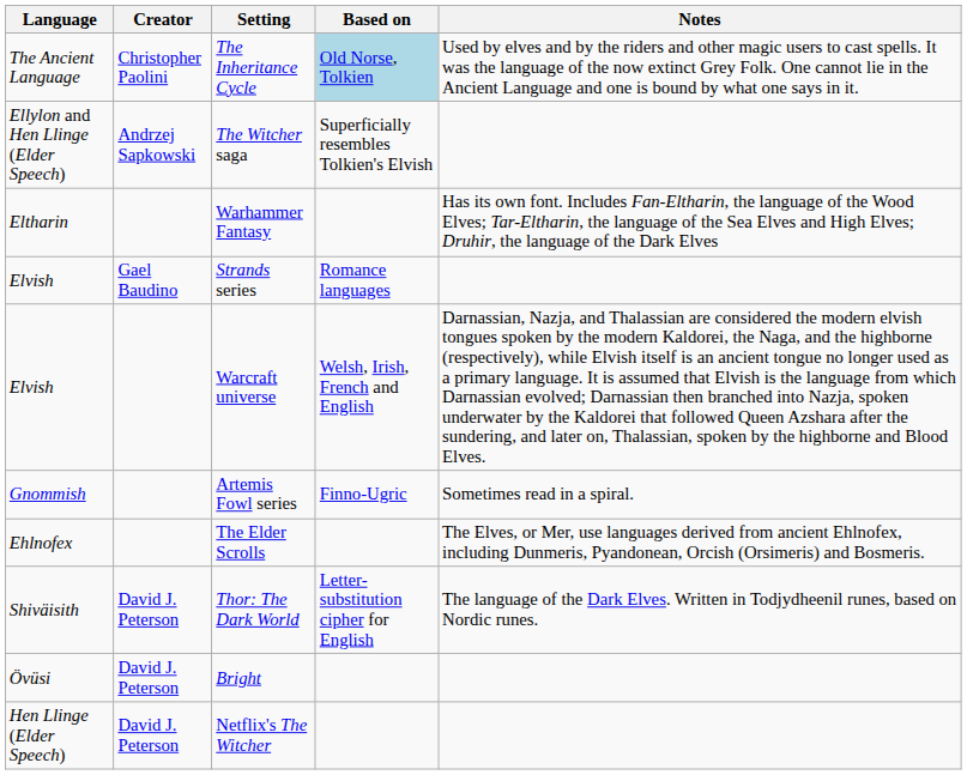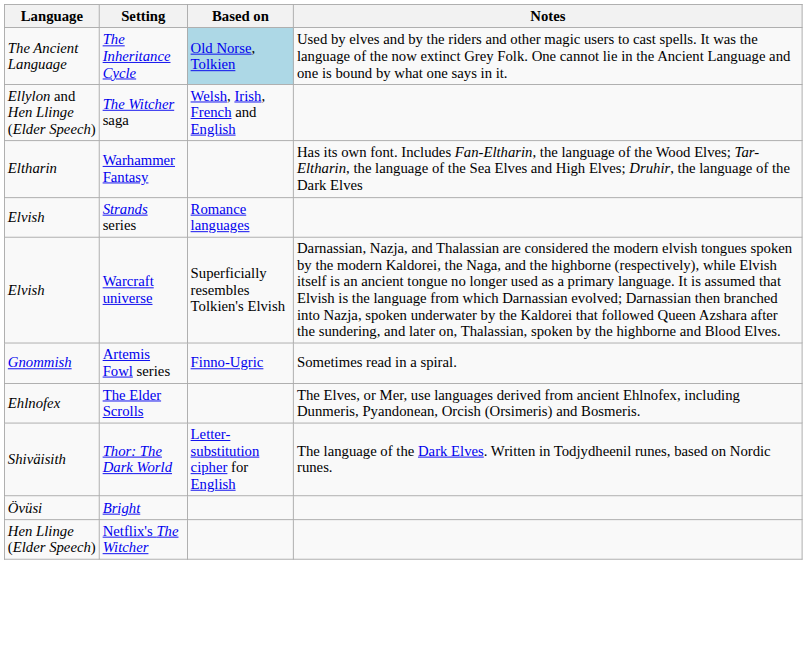- column: Creator | Christopher Paolini | Andrzej Sapkowski | Gael Baudino | David J. Peterson | David J. Peterson | David J. Peterson
The Witcher saga | Based on: Superficially resembles Tolkien's Elvish -> Welsh, Irish, French and English
Warcraft universe | Based on: Welsh, Irish, French and English -> Superficially resembles Tolkien's Elvish
